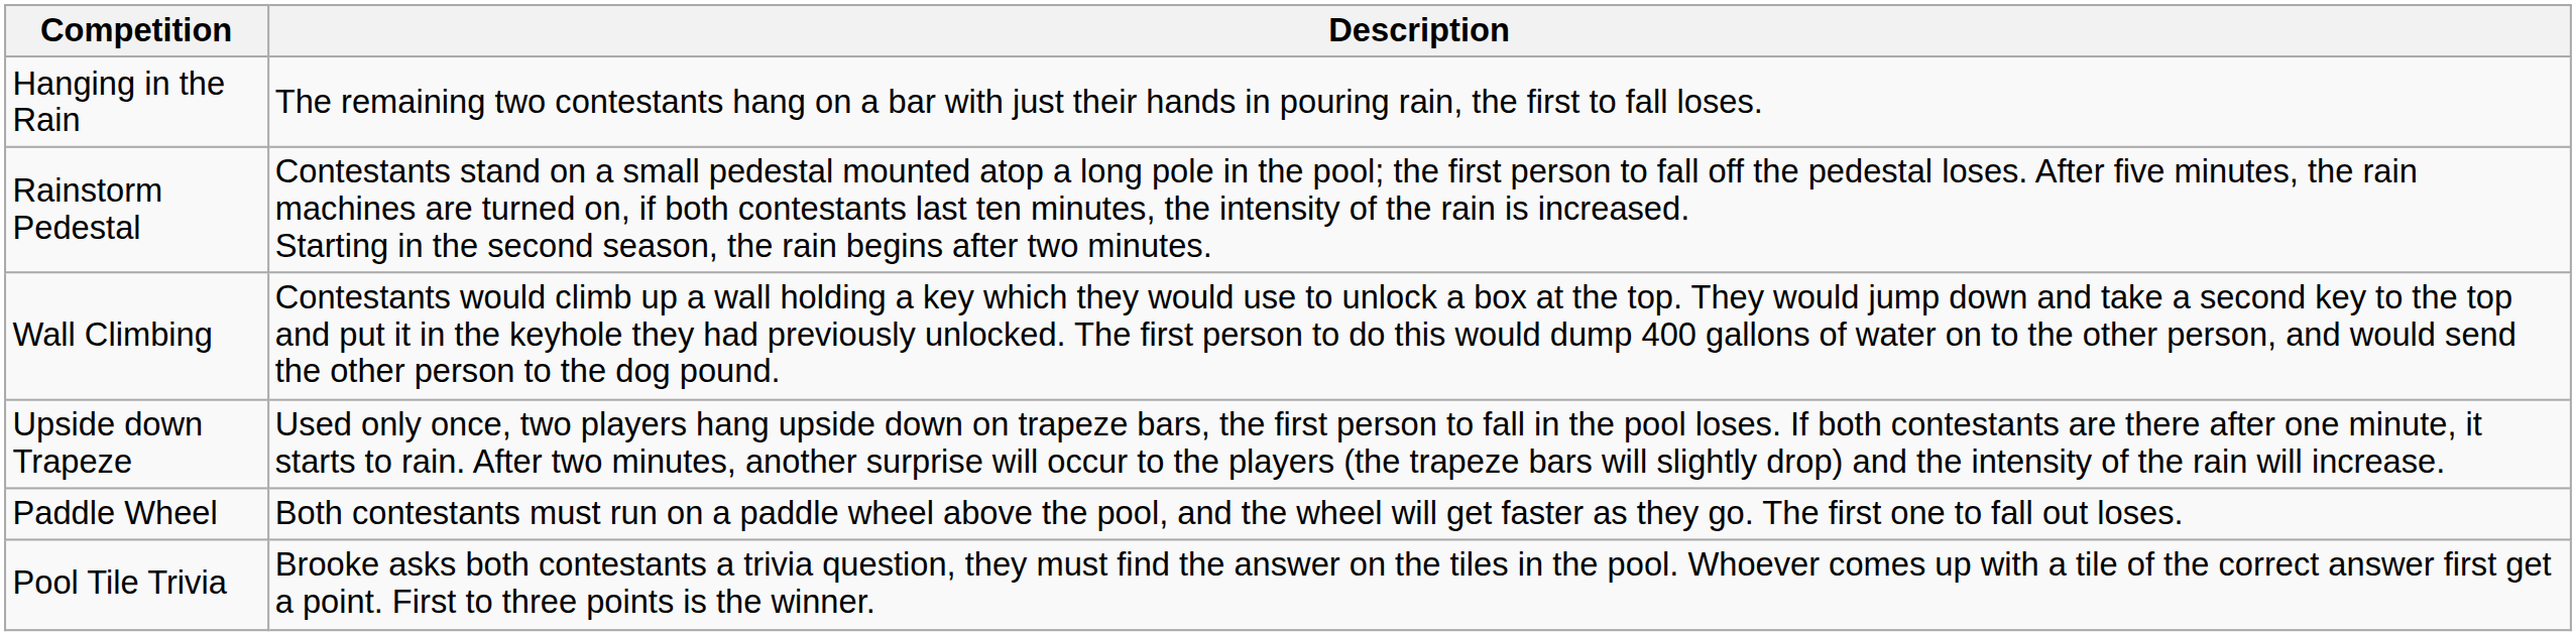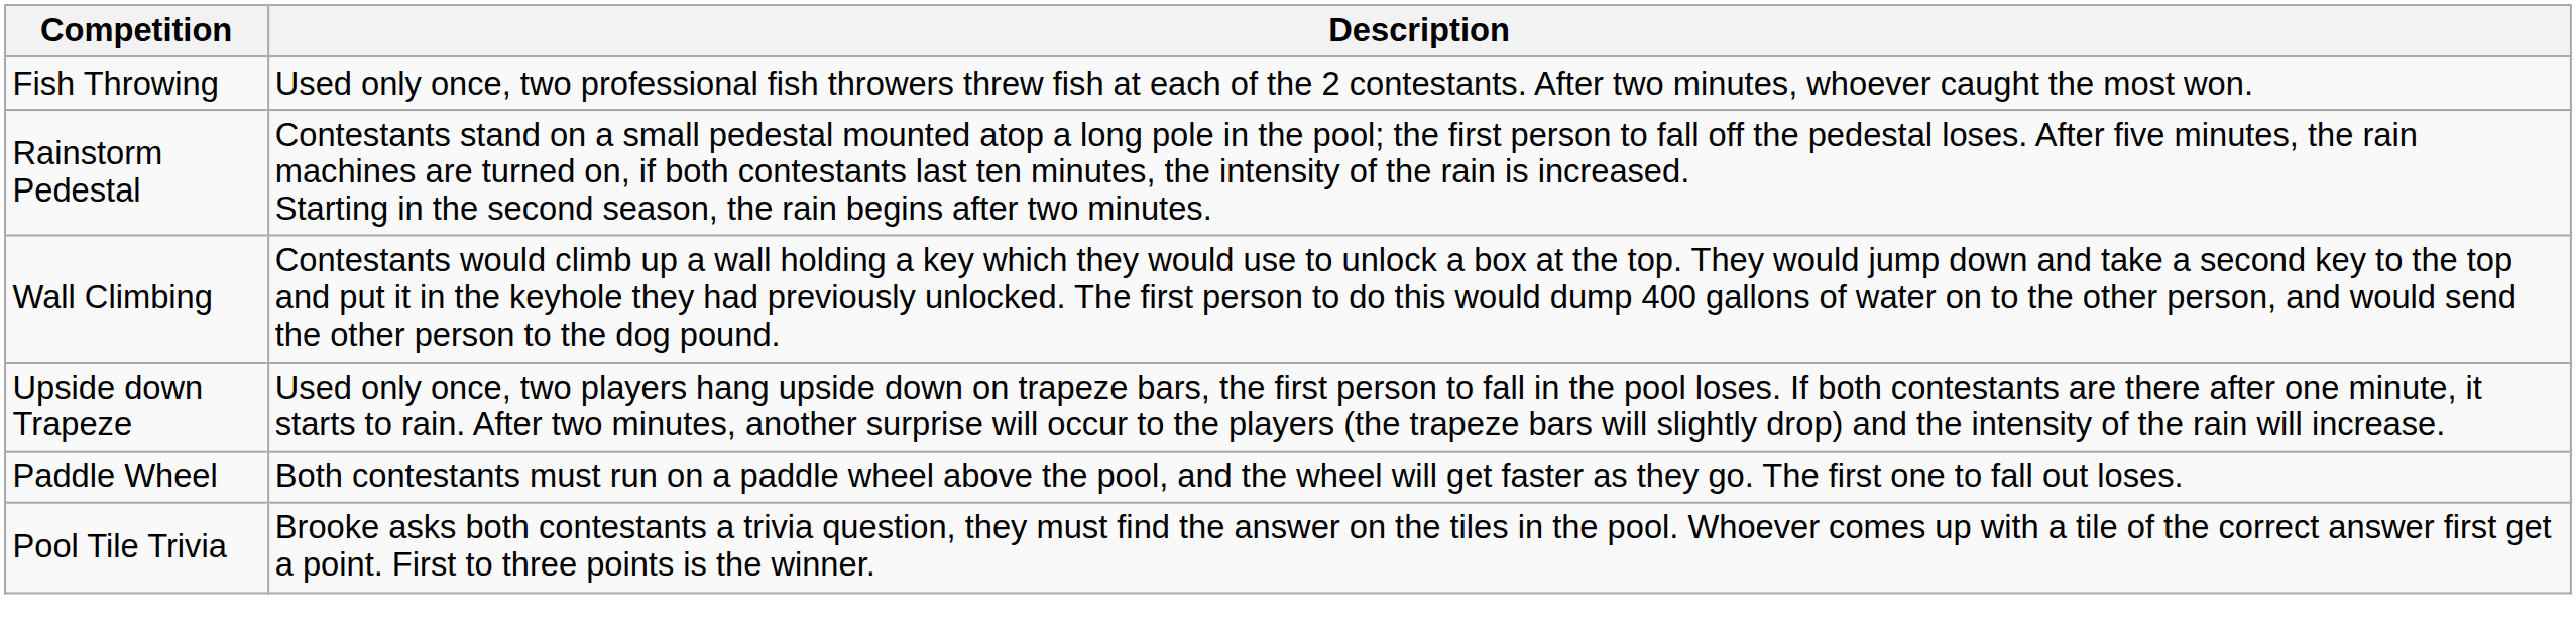+ row: Fish Throwing | Used only once, two professional fish throwers threw fish at each of the 2 contestants. After two minutes, whoever caught the most won.
- row: Hanging in the Rain | The remaining two contestants hang on a bar with just their hands in pouring rain, the first to fall loses.
